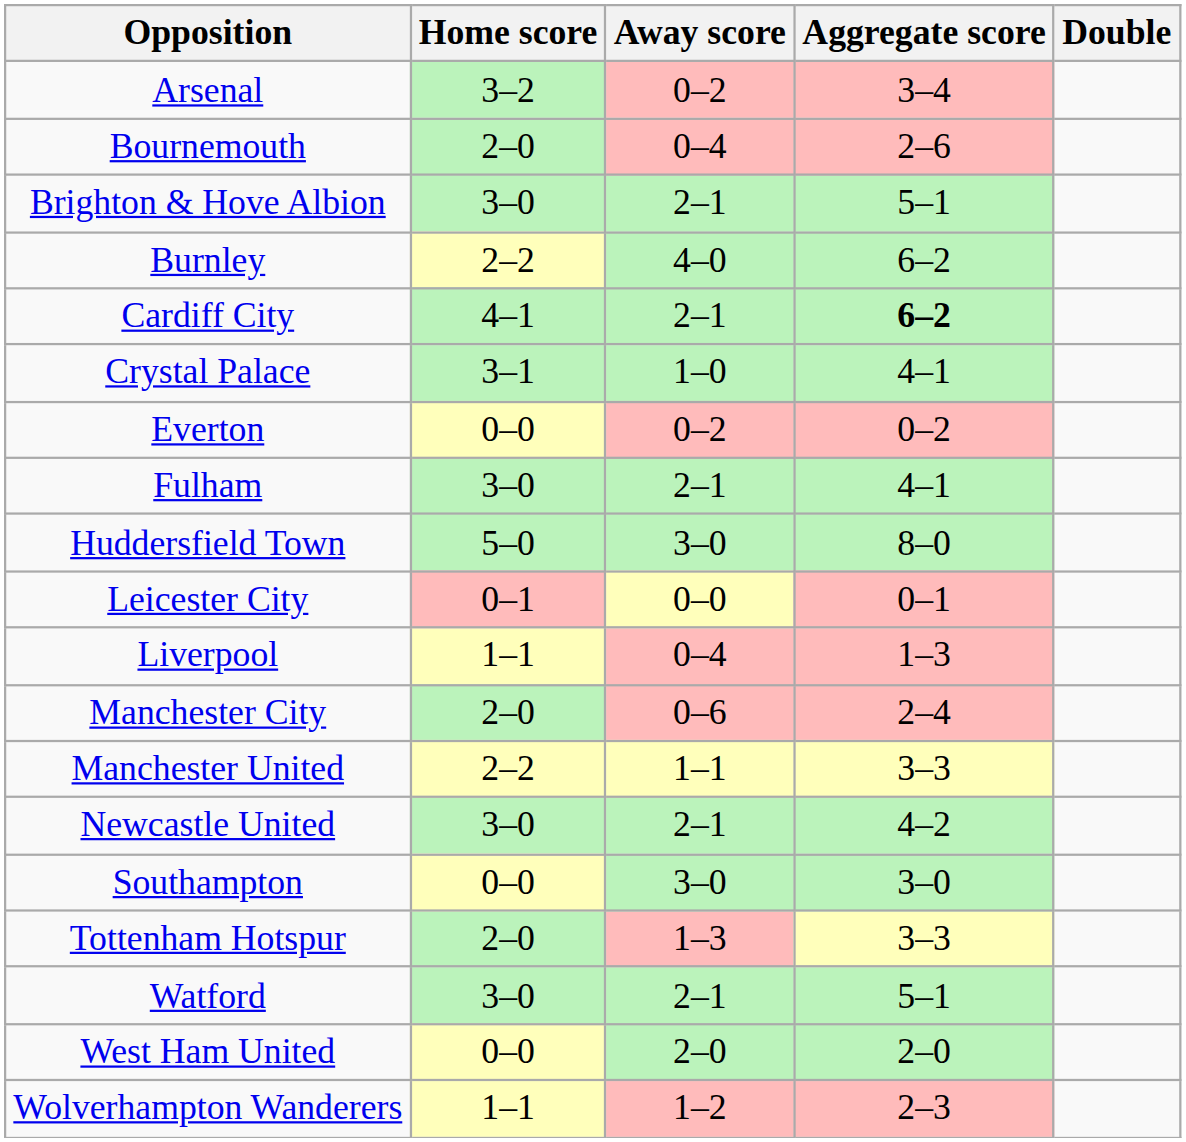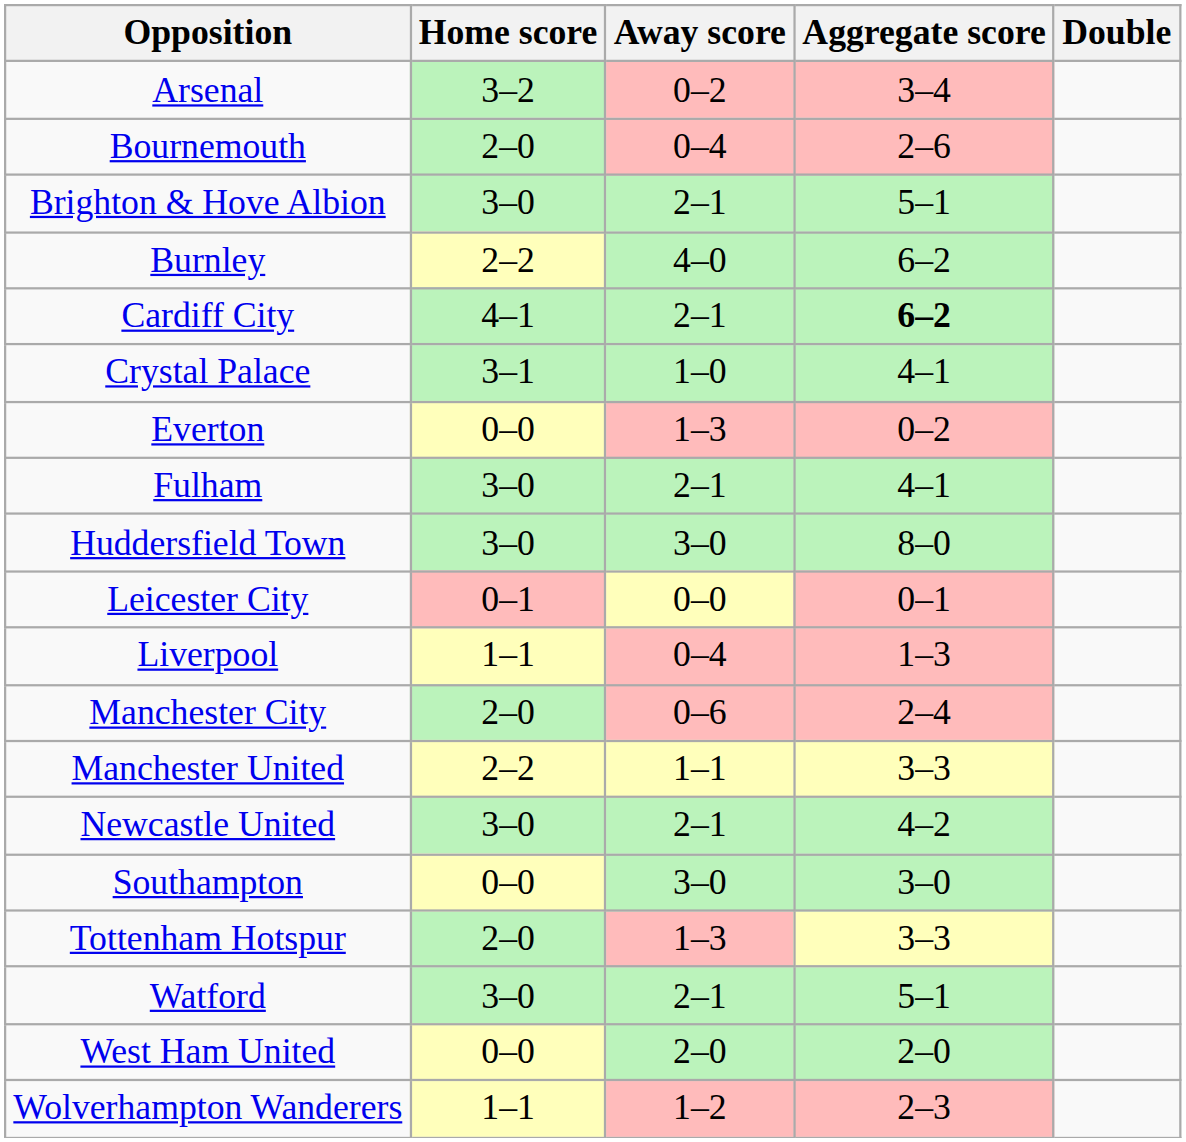Everton | Away score: 0–2 -> 1–3
Huddersfield Town | Home score: 5–0 -> 3–0
